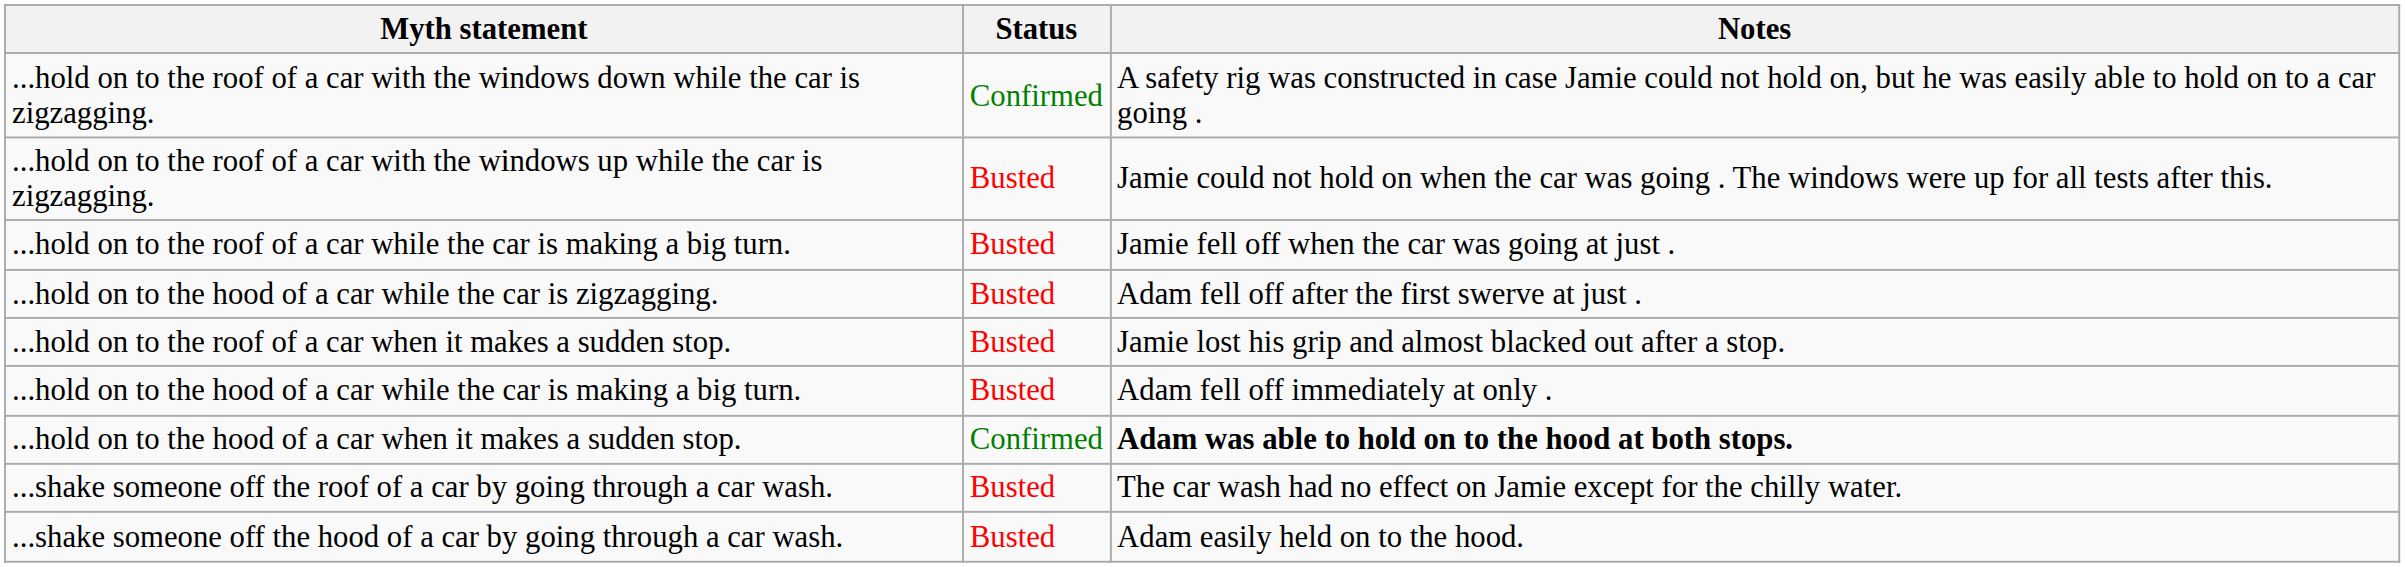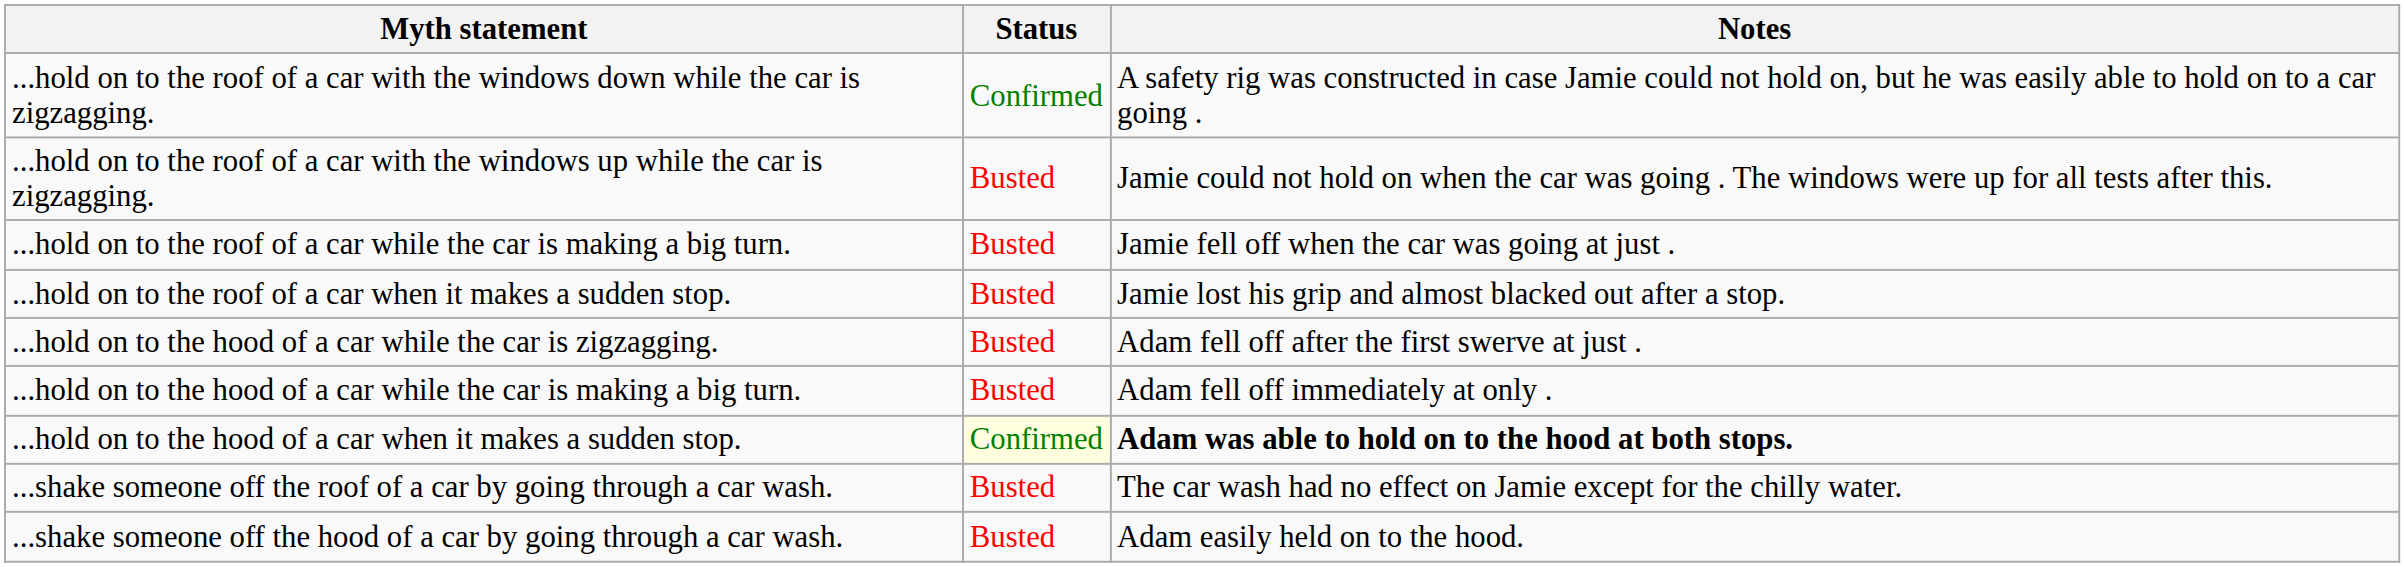rows swapped: ...hold on to the roof of a car when it makes a sudden stop. <-> ...hold on to the hood of a car while the car is zigzagging.
...hold on to the hood of a car when it makes a sudden stop. | Status: no background -> lightyellow background
